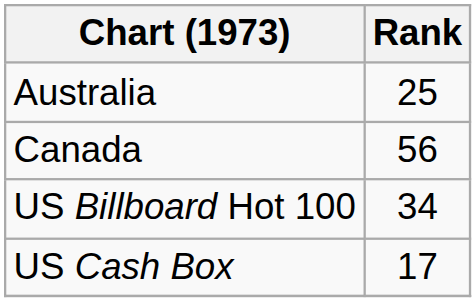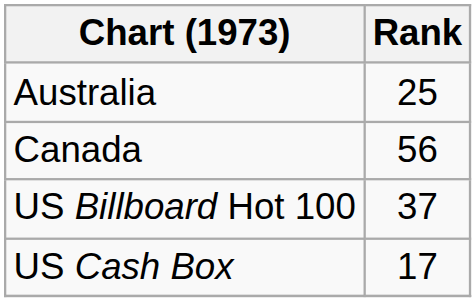US Billboard Hot 100 | Rank: 34 -> 37
